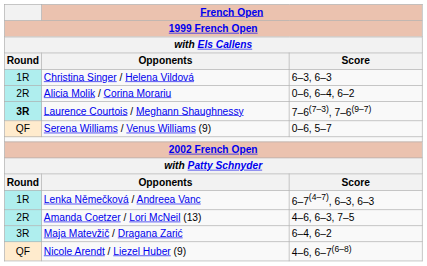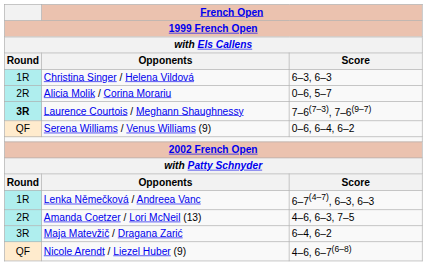Alicia Molik / Corina Morariu | French Open / Score: 0–6, 6–4, 6–2 -> 0–6, 5–7
Serena Williams / Venus Williams (9) | French Open / Score: 0–6, 5–7 -> 0–6, 6–4, 6–2
